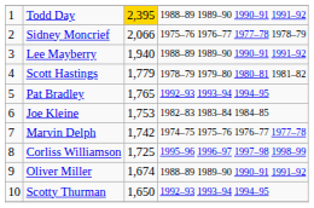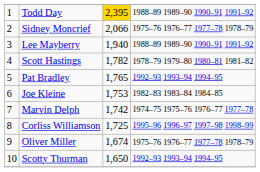Scott Hastings | column 3: 1,779 -> 1,782
Oliver Miller | column 4: 1988–89 1989–90 1990–91 1991–92 -> 1975–76 1976–77 1977–78 1978–79
